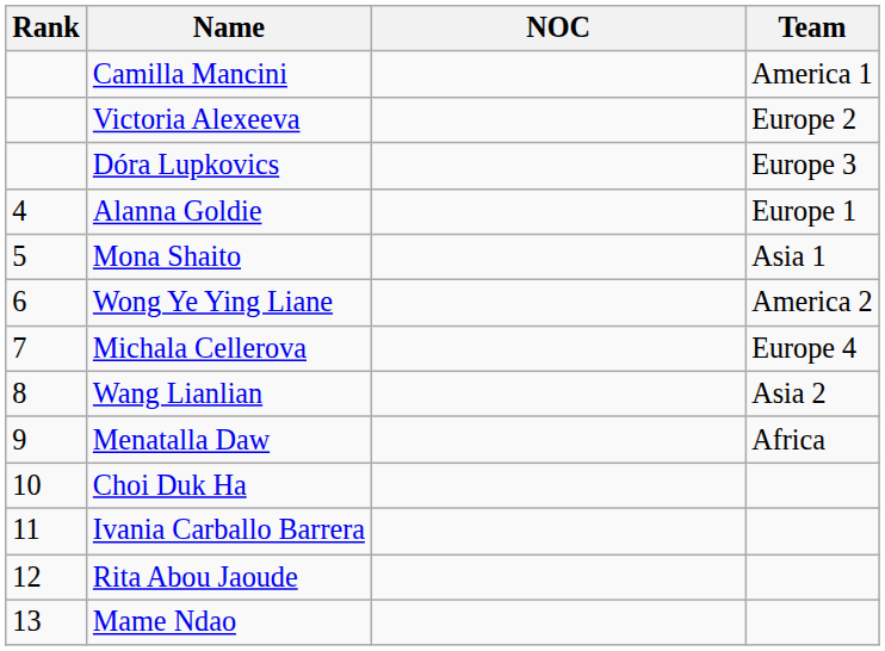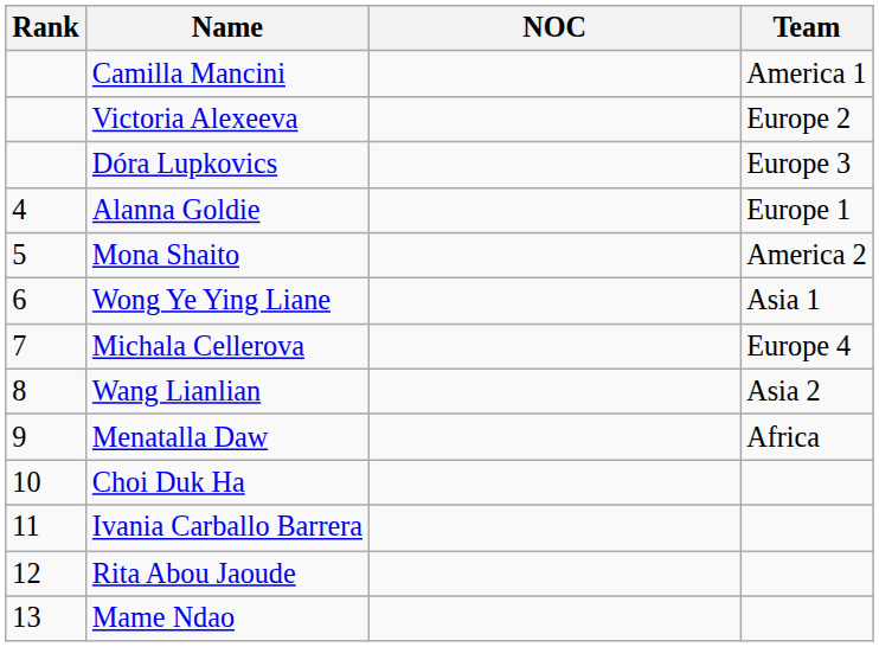Mona Shaito | Team: Asia 1 -> America 2
Wong Ye Ying Liane | Team: America 2 -> Asia 1
